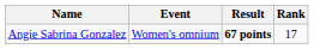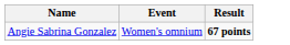- column: Rank | 17
